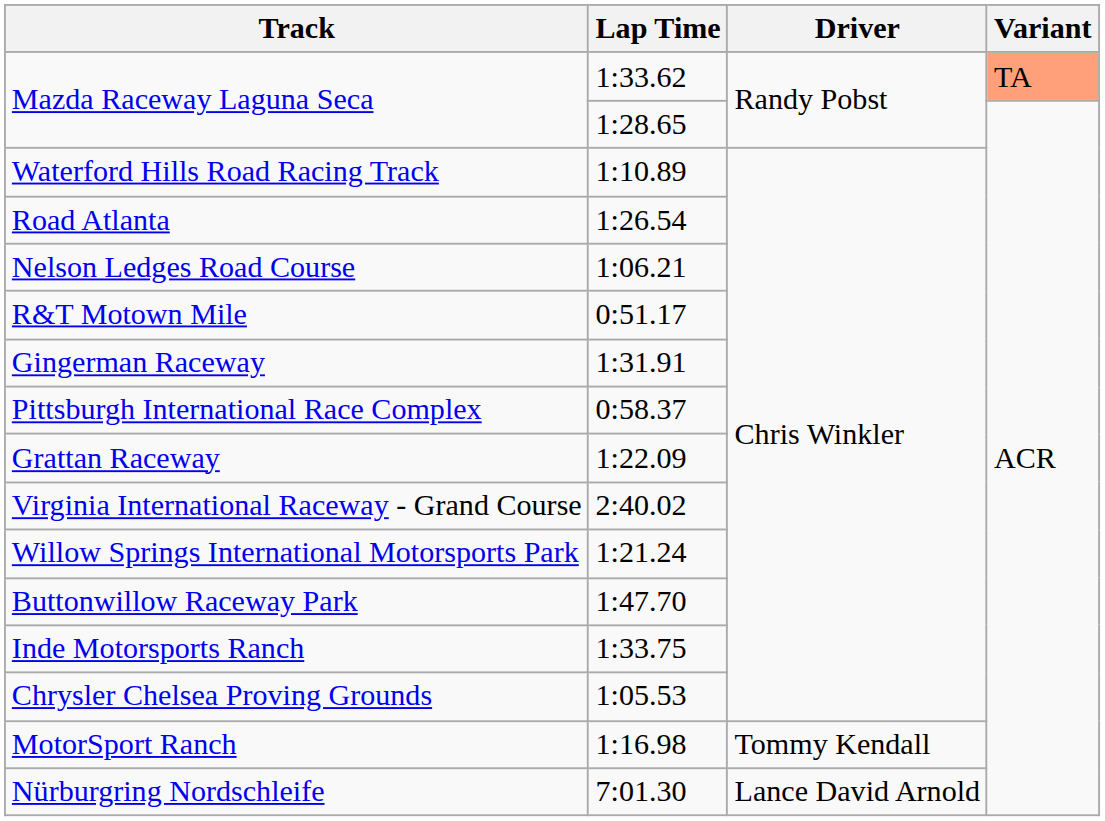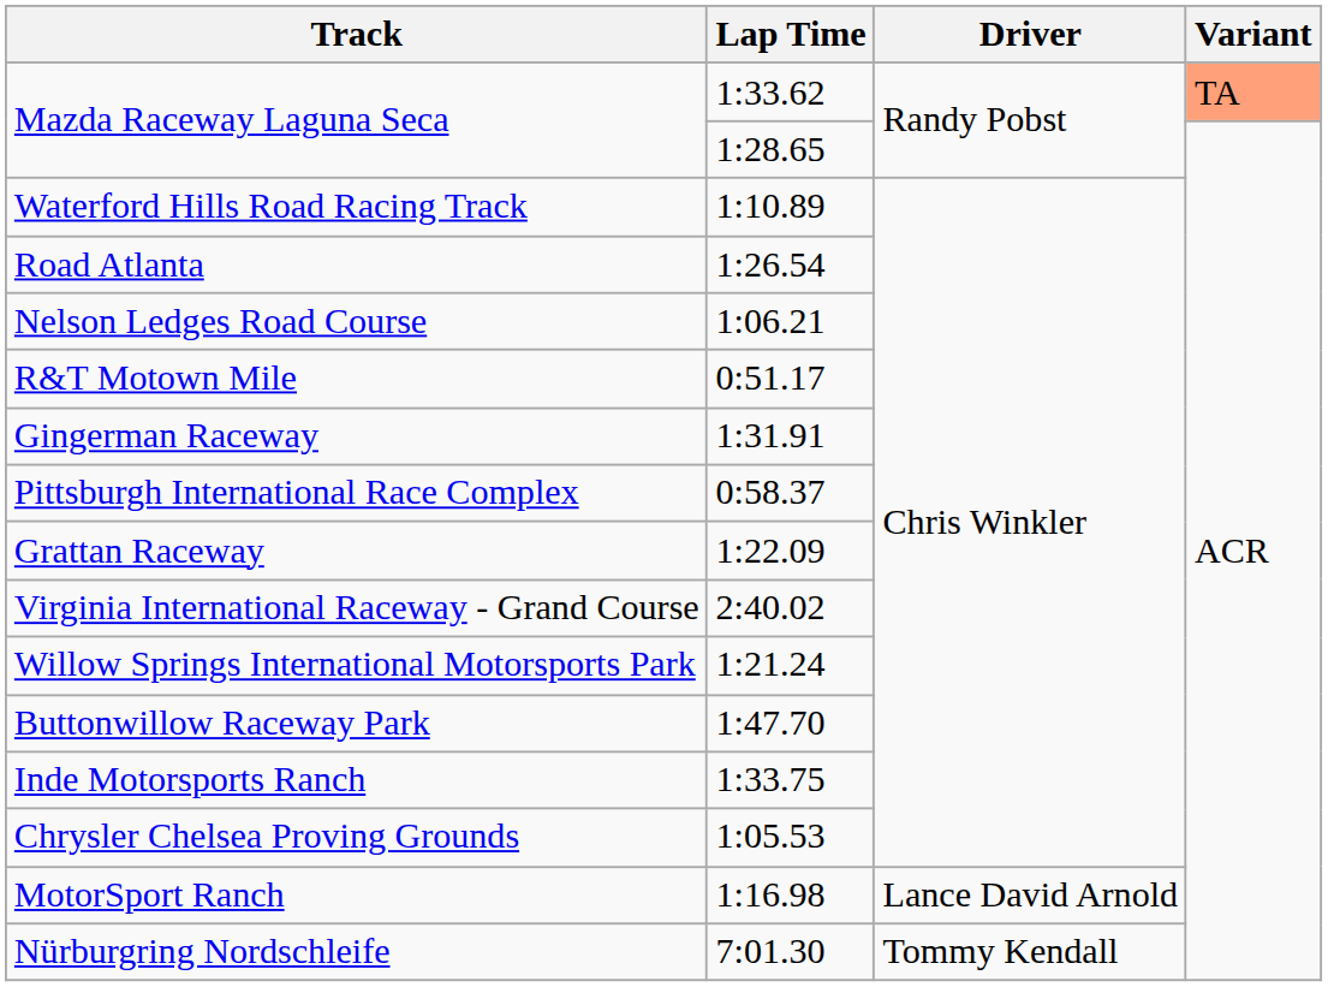MotorSport Ranch | Driver: Tommy Kendall -> Lance David Arnold
Nürburgring Nordschleife | Driver: Lance David Arnold -> Tommy Kendall
